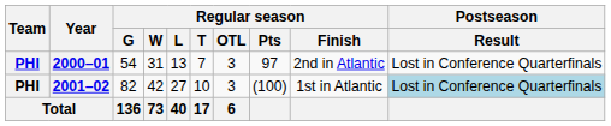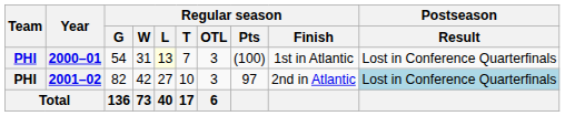2000–01 | Regular season / L: no background -> lightyellow background
2000–01 | Regular season / Pts: 97 -> (100)
2000–01 | Regular season / Finish: 2nd in Atlantic -> 1st in Atlantic
2001–02 | Regular season / Pts: (100) -> 97
2001–02 | Regular season / Finish: 1st in Atlantic -> 2nd in Atlantic
